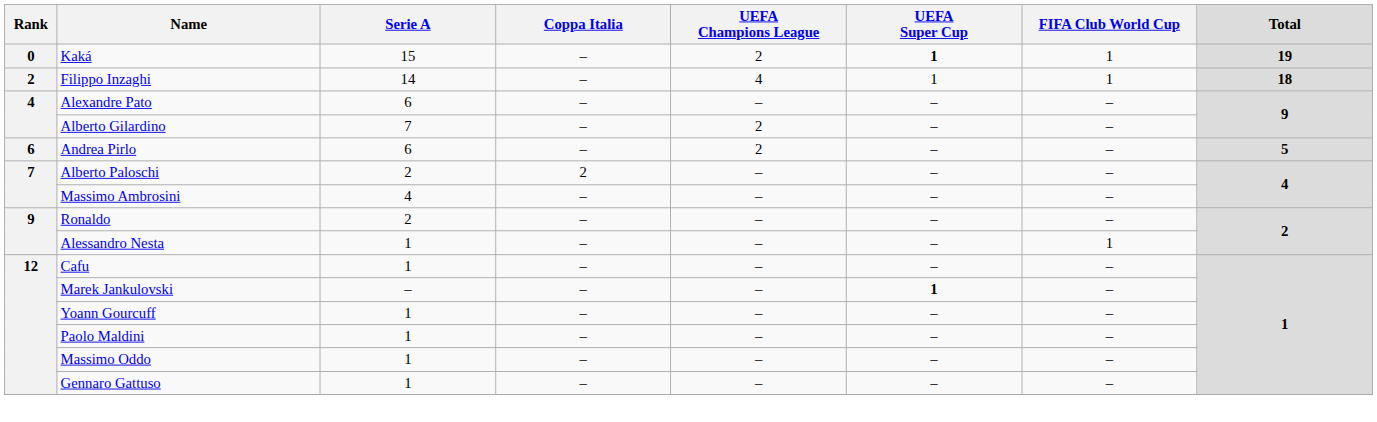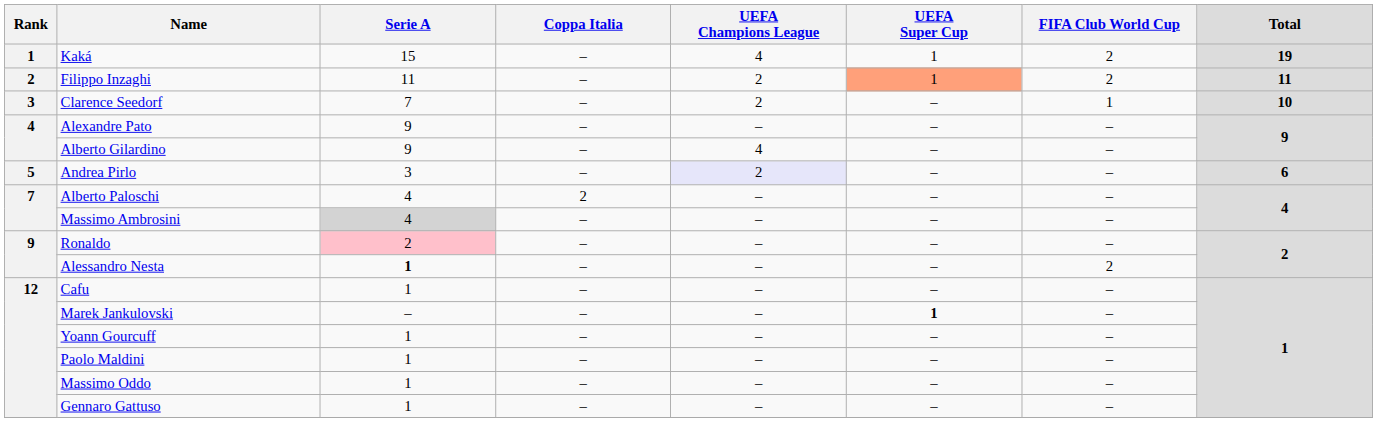Kaká | Rank: 0 -> 1
Kaká | UEFA Champions League: 2 -> 4
Kaká | UEFA Super Cup: bold -> normal
Kaká | FIFA Club World Cup: 1 -> 2
Filippo Inzaghi | Serie A: 14 -> 11
Filippo Inzaghi | UEFA Champions League: 4 -> 2
Filippo Inzaghi | UEFA Super Cup: no background -> lightsalmon background
Filippo Inzaghi | FIFA Club World Cup: 1 -> 2
Filippo Inzaghi | Total: 18 -> 11
+ row: 3 | Clarence Seedorf | 7 | – | 2 | – | 1 | 10
Alexandre Pato | Serie A: 6 -> 9
Alberto Gilardino | Serie A: 7 -> 9
Alberto Gilardino | UEFA Champions League: 2 -> 4
Andrea Pirlo | Rank: 6 -> 5
Andrea Pirlo | Serie A: 6 -> 3
Andrea Pirlo | UEFA Champions League: no background -> lavender background
Andrea Pirlo | Total: 5 -> 6
Alberto Paloschi | Serie A: 2 -> 4
Massimo Ambrosini | Serie A: no background -> lightgrey background
Ronaldo | Serie A: no background -> pink background
Alessandro Nesta | Serie A: normal -> bold
Alessandro Nesta | FIFA Club World Cup: 1 -> 2
